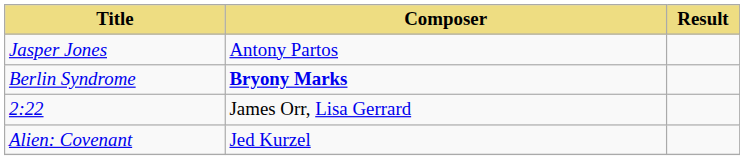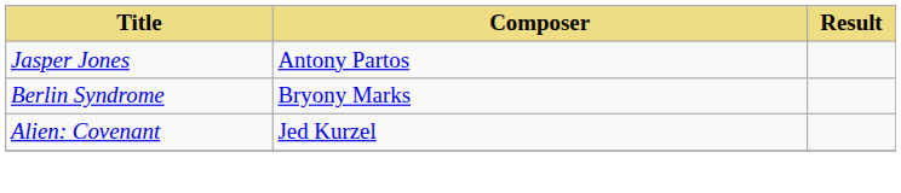Berlin Syndrome | Composer: bold -> normal
- row: 2:22 | James Orr, Lisa Gerrard
